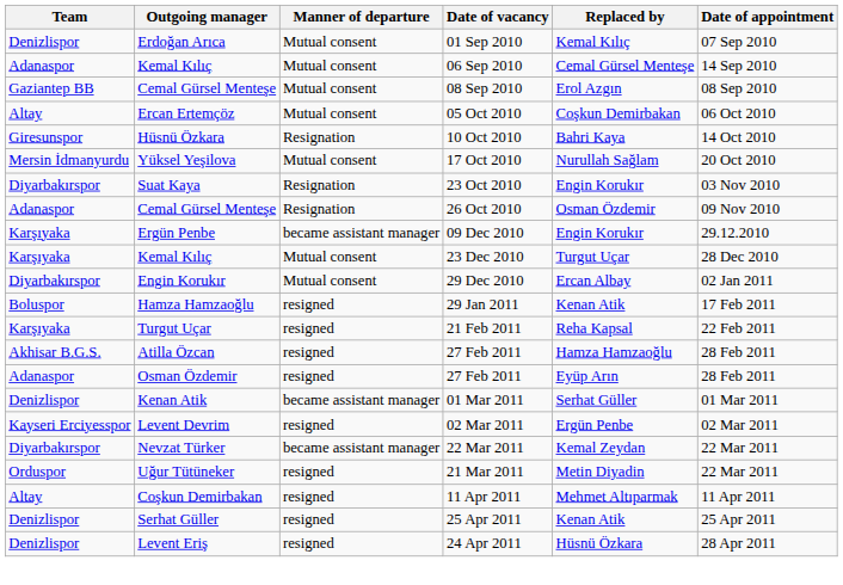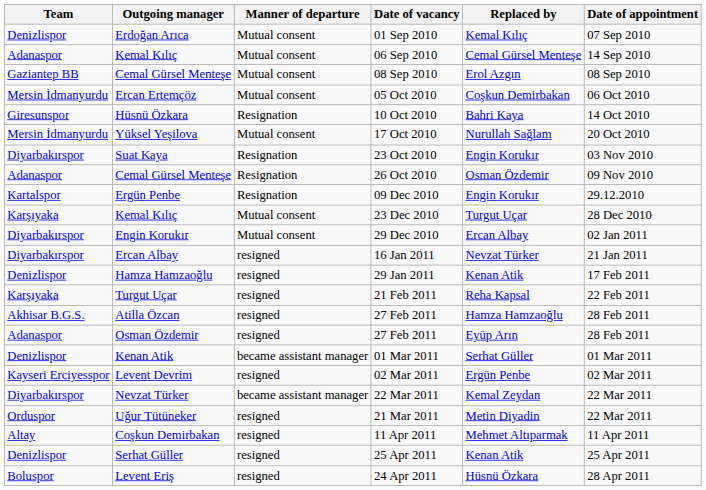05 Oct 2010 | Team: Altay -> Mersin İdmanyurdu
09 Dec 2010 | Team: Karşıyaka -> Kartalspor
09 Dec 2010 | Manner of departure: became assistant manager -> Resignation
+ row: Diyarbakırspor | Ercan Albay | resigned | 16 Jan 2011 | Nevzat Türker | 21 Jan 2011
29 Jan 2011 | Team: Boluspor -> Denizlispor
24 Apr 2011 | Team: Denizlispor -> Boluspor
